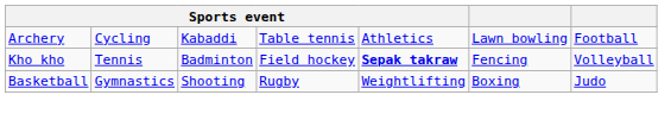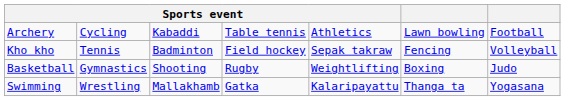Kho kho | column 5: bold -> normal
+ row: Swimming | Wrestling | Mallakhamb | Gatka | Kalaripayattu | Thanga ta | Yogasana
